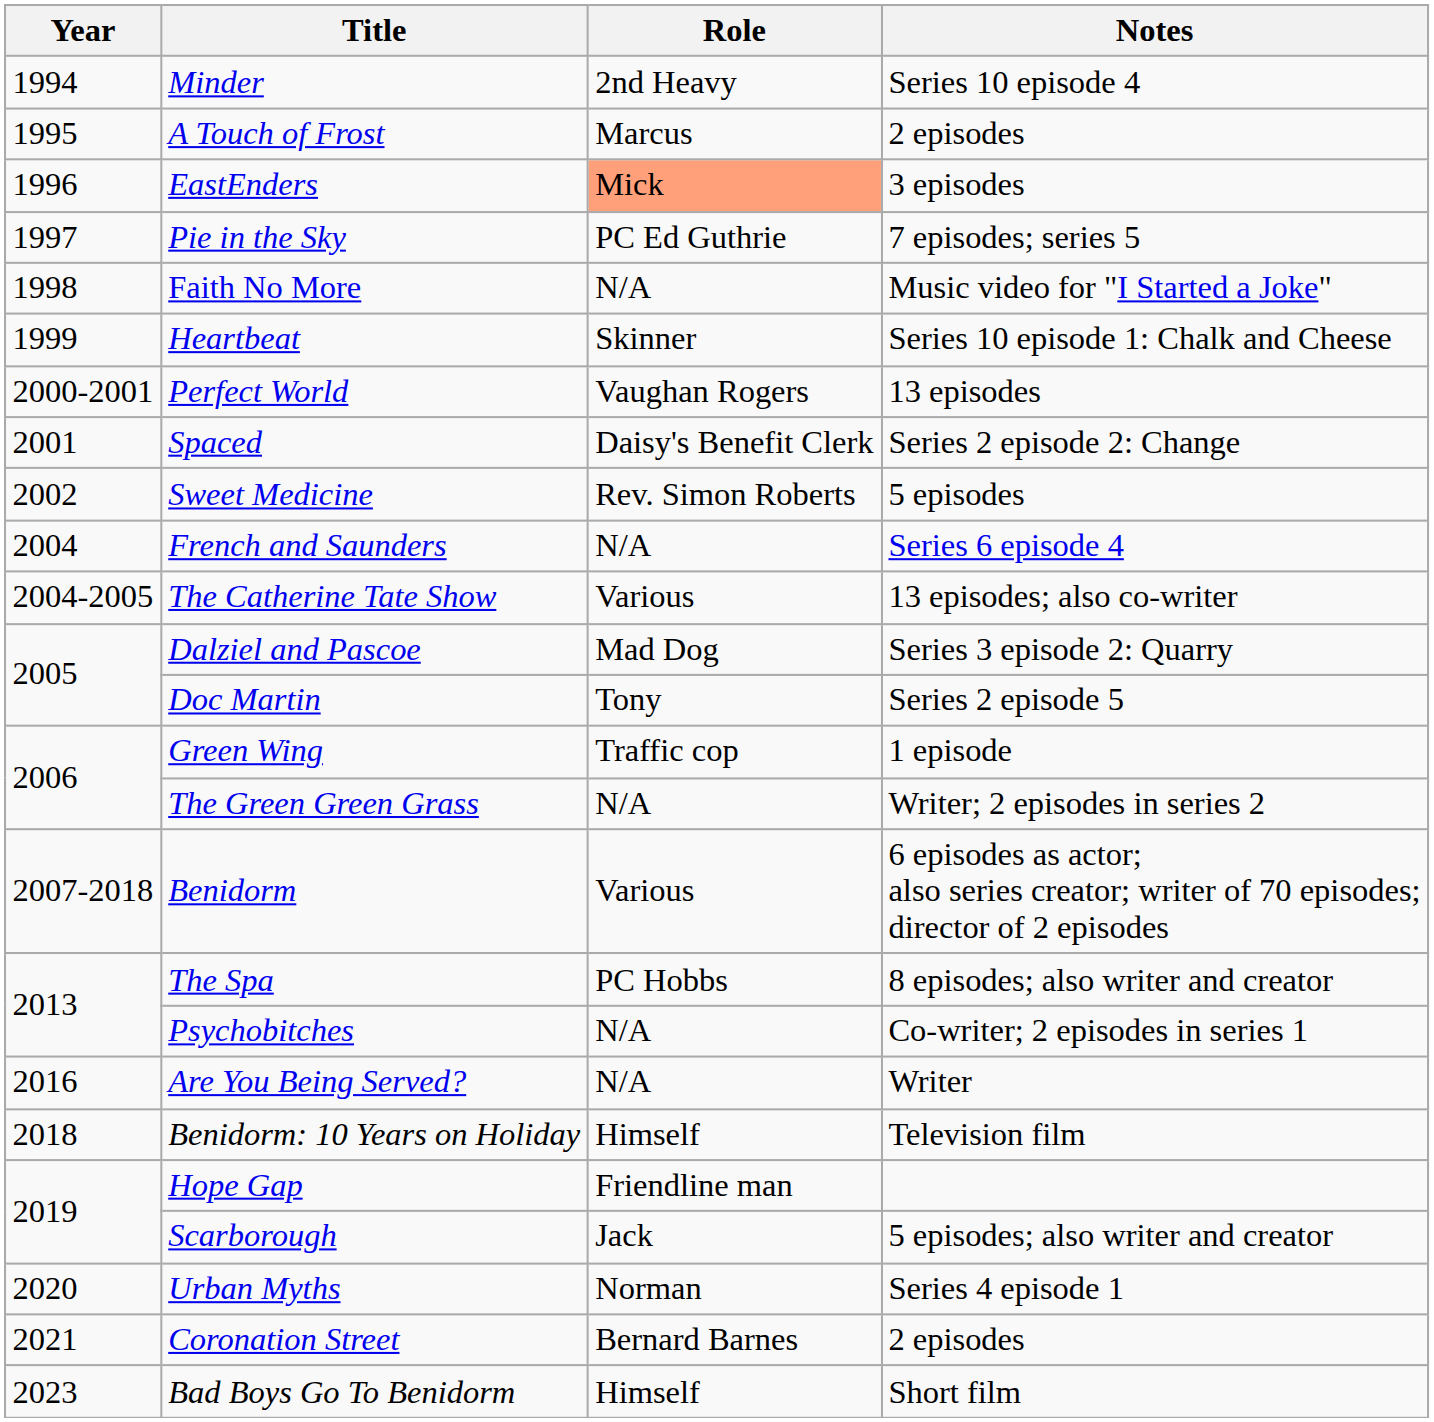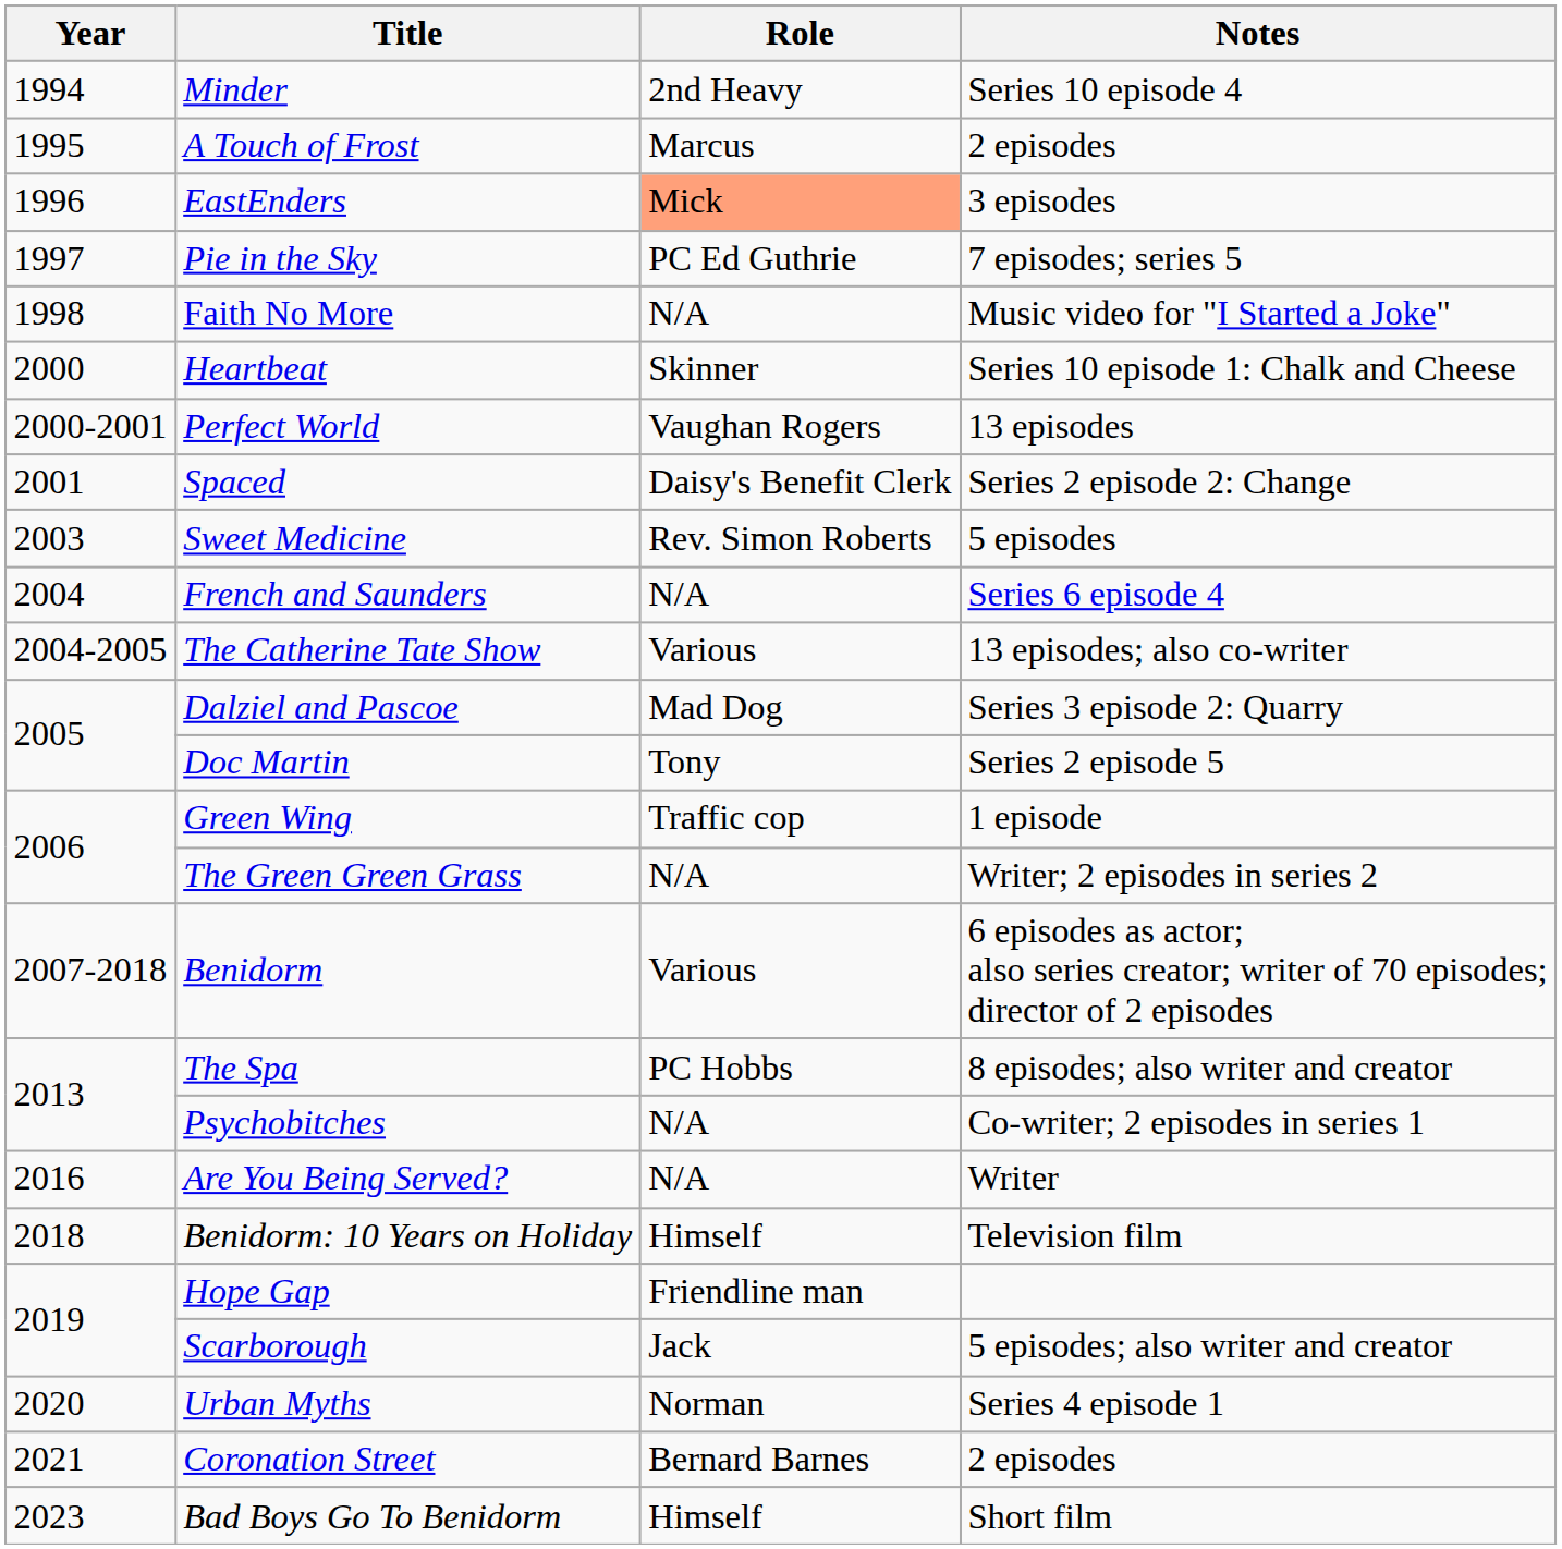Heartbeat | Year: 1999 -> 2000
Sweet Medicine | Year: 2002 -> 2003
